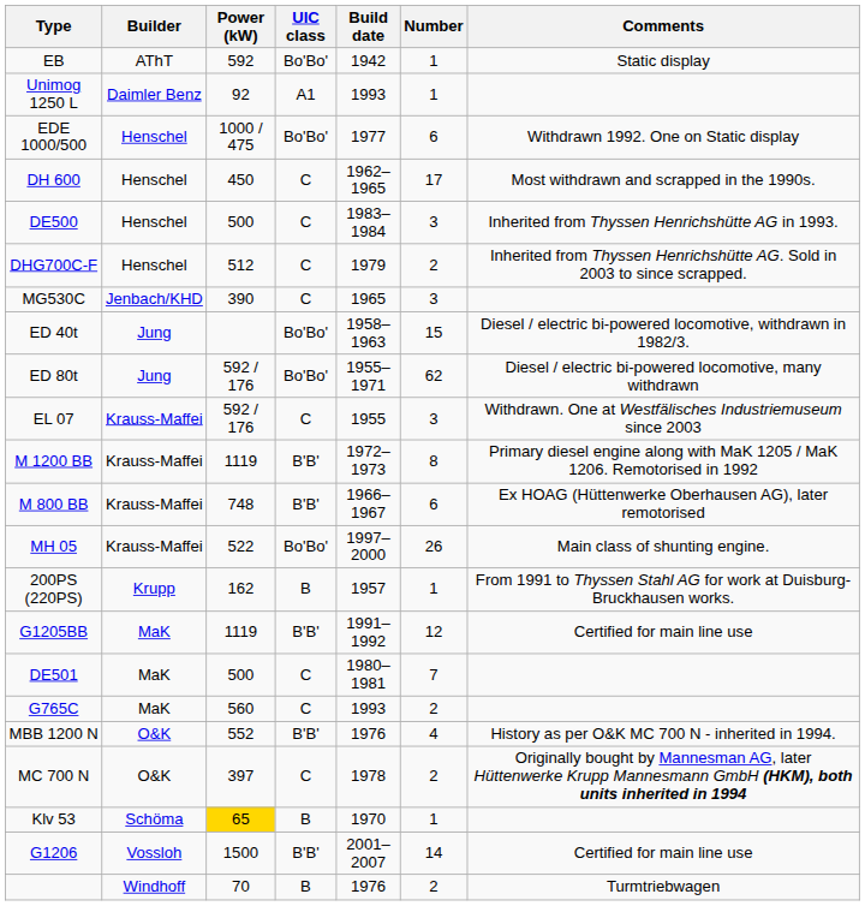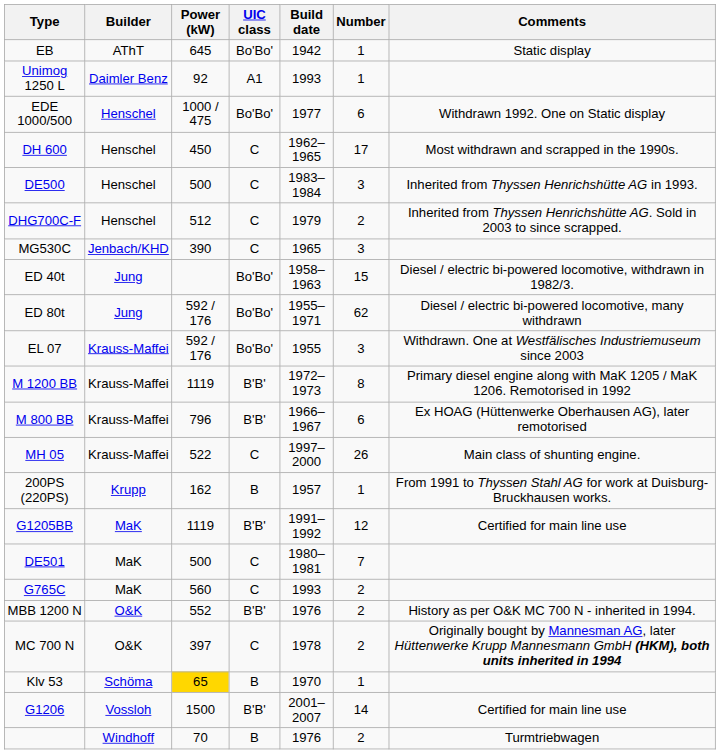EB | Power (kW): 592 -> 645
EL 07 | UIC class: C -> Bo'Bo'
M 800 BB | Power (kW): 748 -> 796
MH 05 | UIC class: Bo'Bo' -> C
MBB 1200 N | Number: 4 -> 2
